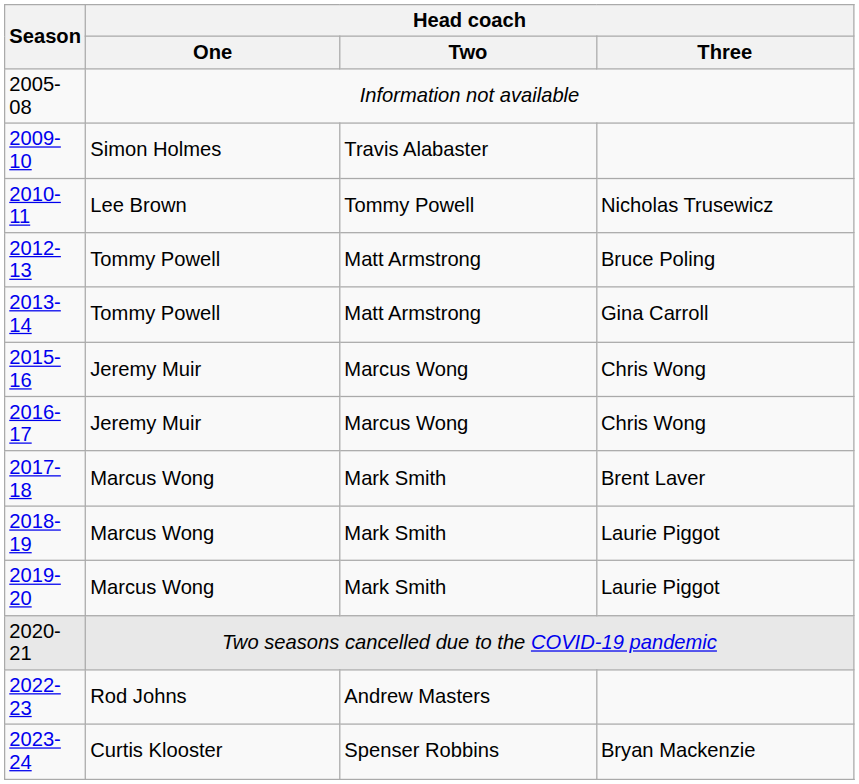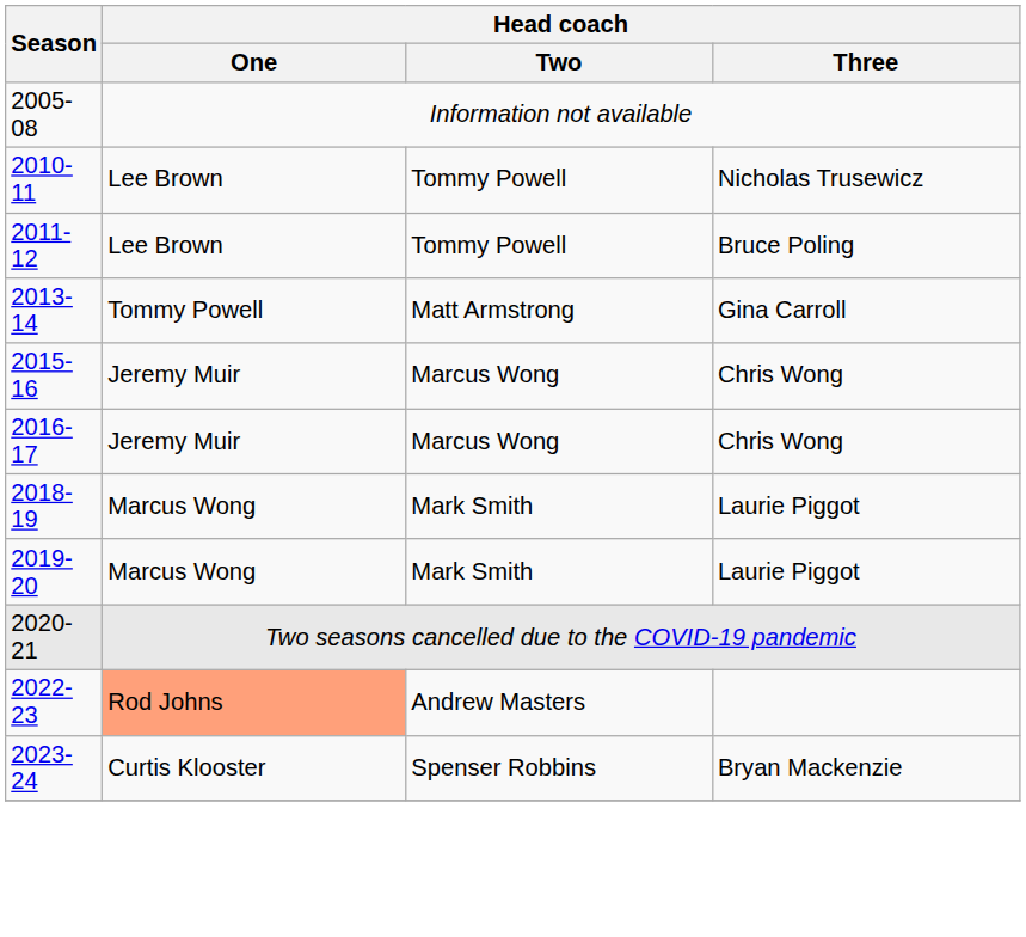- row: 2009-10 | Simon Holmes | Travis Alabaster
+ row: 2011-12 | Lee Brown | Tommy Powell | Bruce Poling
- row: 2012-13 | Tommy Powell | Matt Armstrong | Bruce Poling
- row: 2017-18 | Marcus Wong | Mark Smith | Brent Laver
2022-23 | Head coach / One: no background -> lightsalmon background
